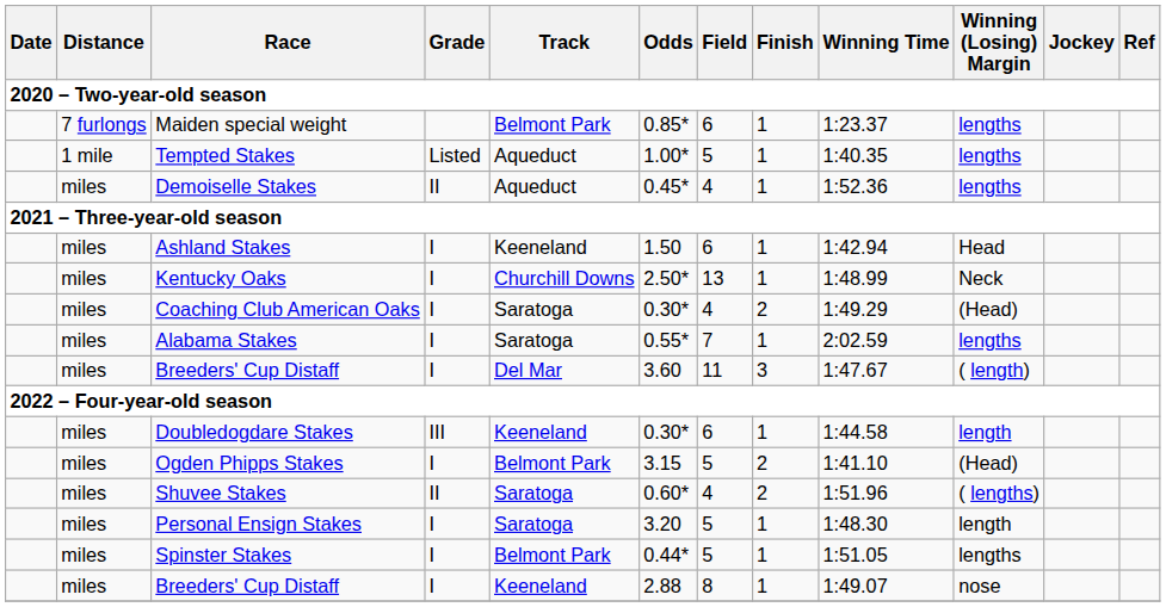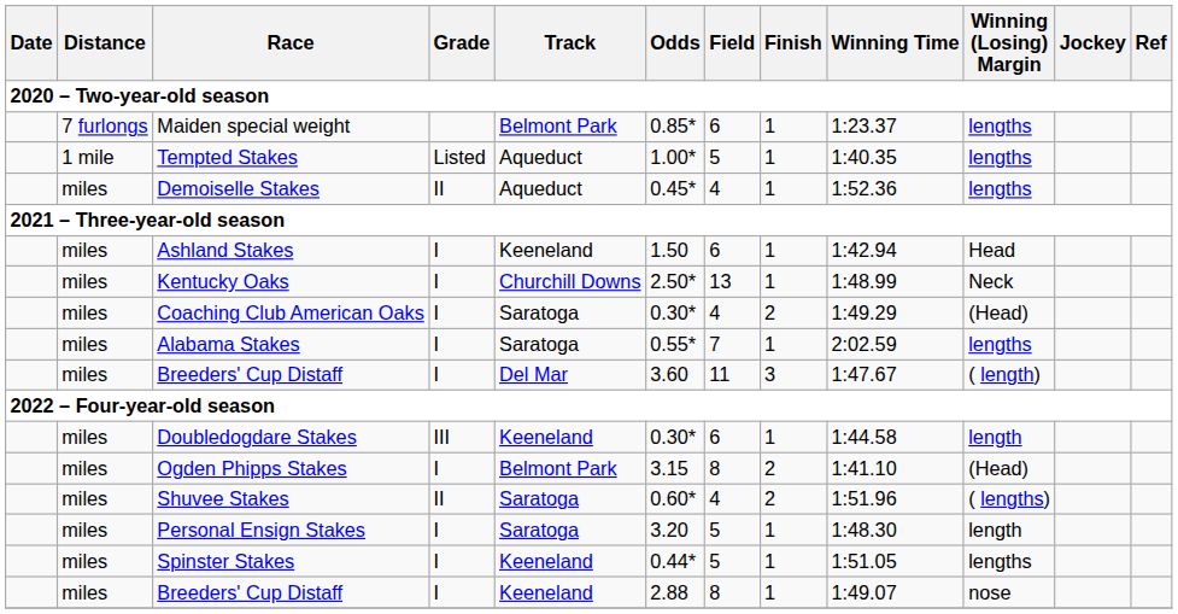Ogden Phipps Stakes | Field: 5 -> 8
Spinster Stakes | Track: Belmont Park -> Keeneland
